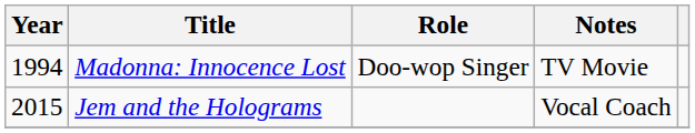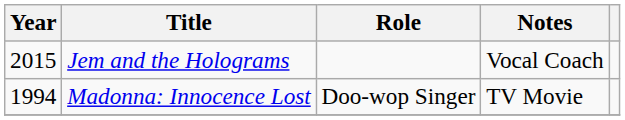rows swapped: Madonna: Innocence Lost <-> Jem and the Holograms
